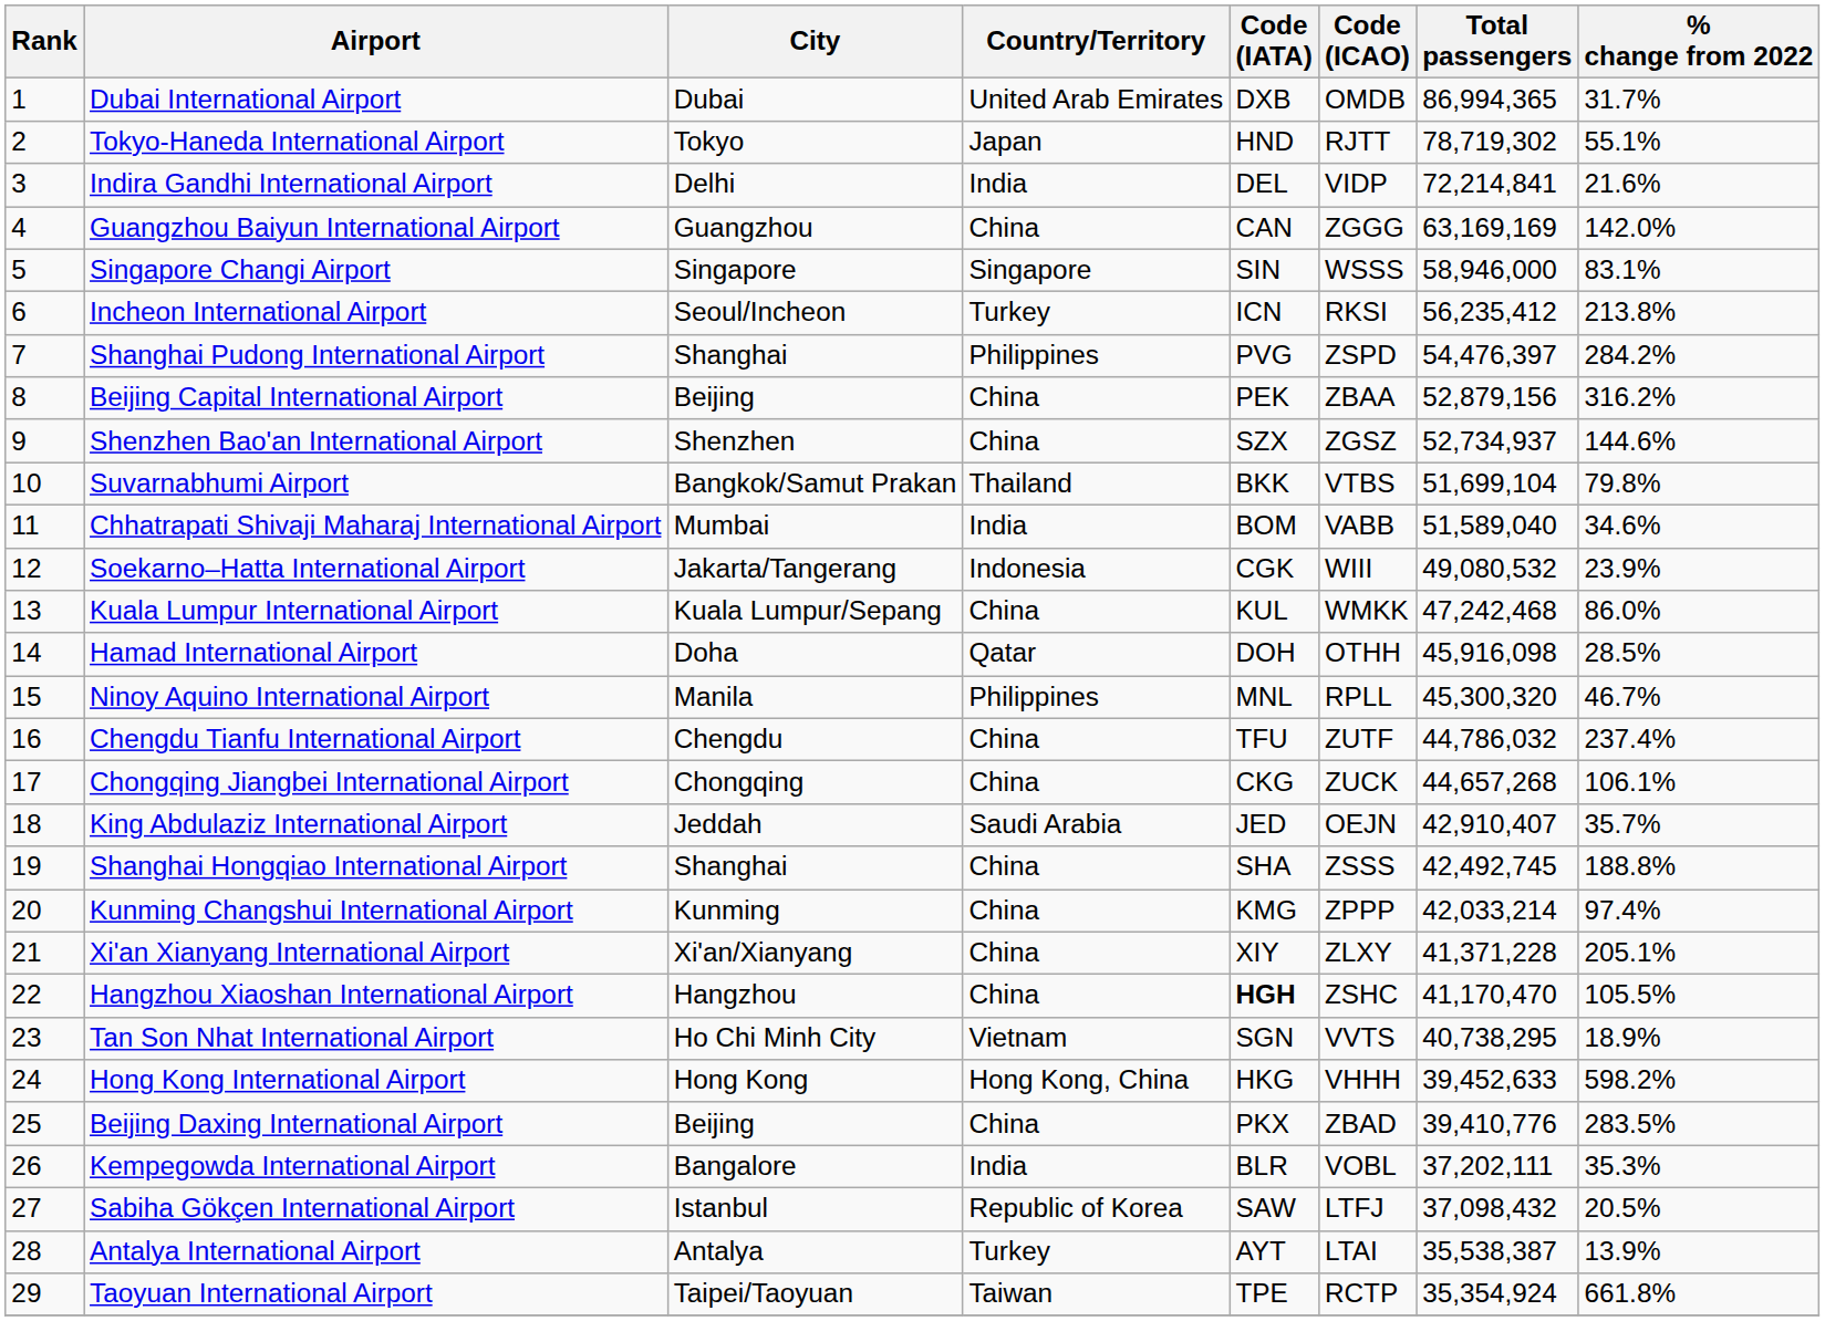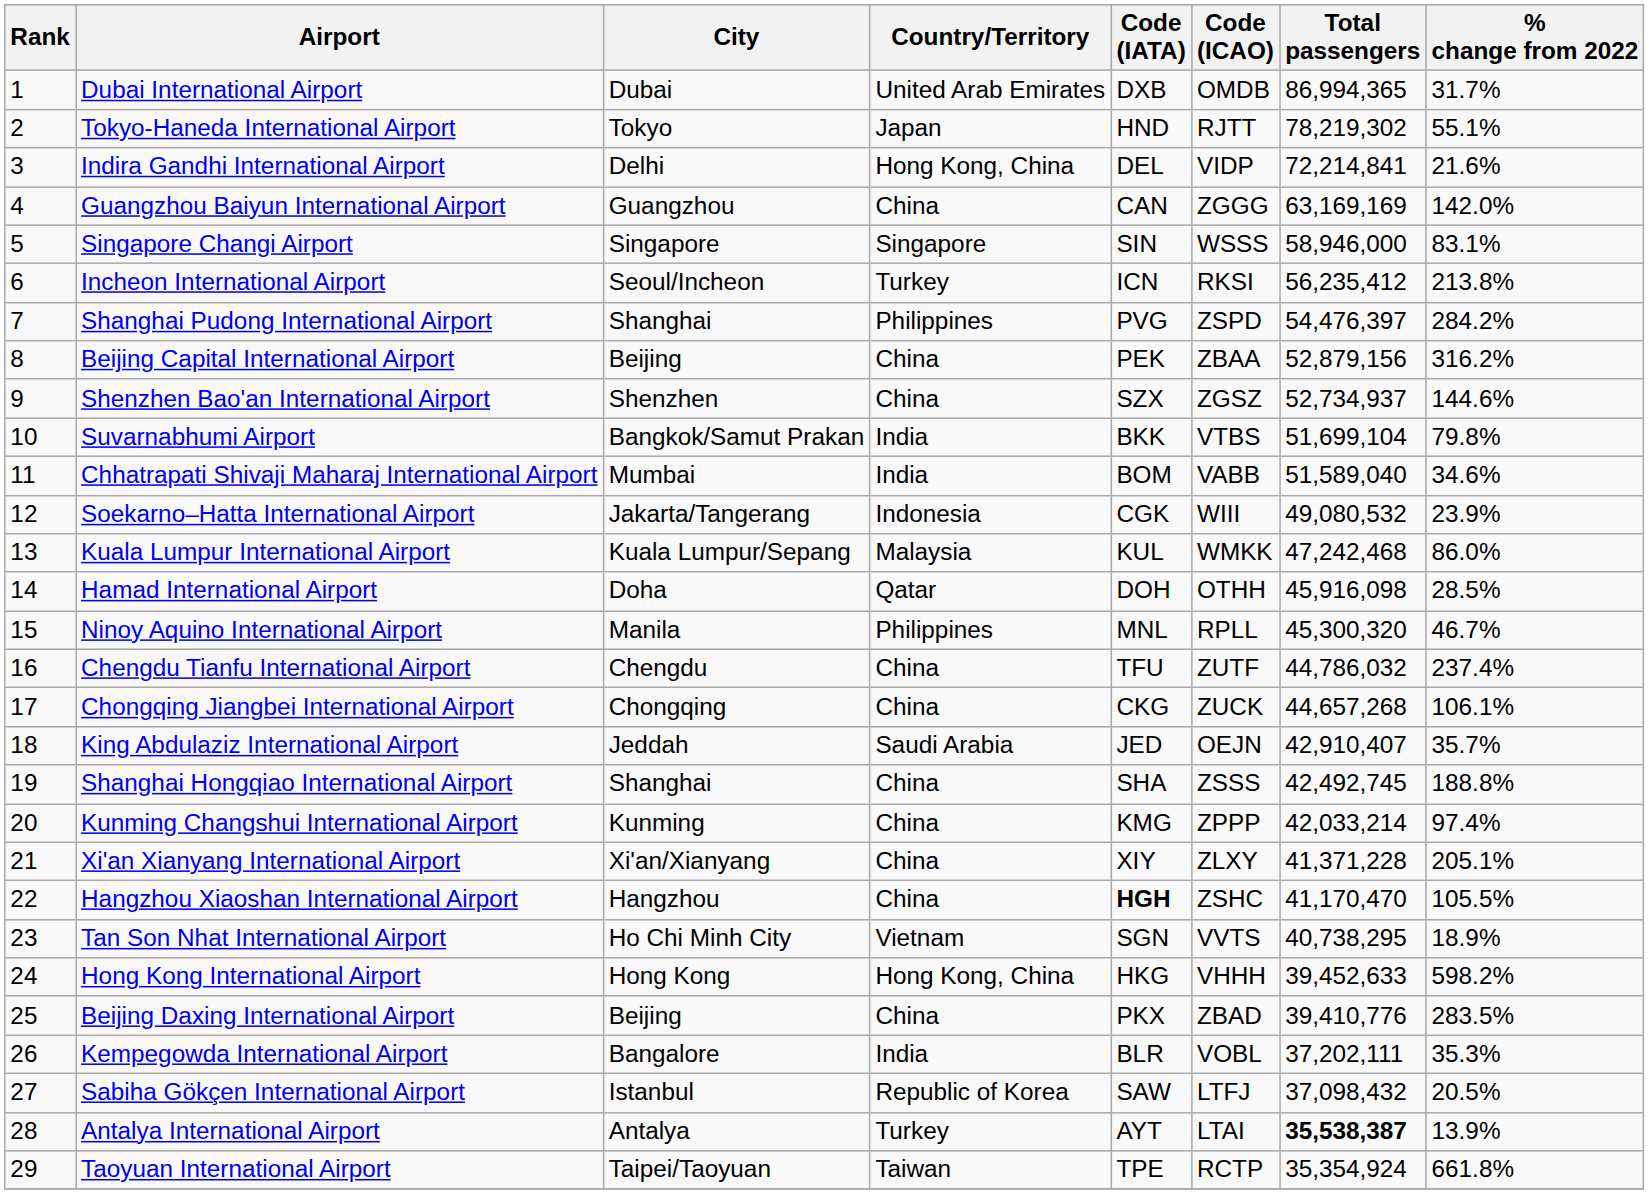Tokyo-Haneda International Airport | Total passengers: 78,719,302 -> 78,219,302
Indira Gandhi International Airport | Country/Territory: India -> Hong Kong, China
Suvarnabhumi Airport | Country/Territory: Thailand -> India
Kuala Lumpur International Airport | Country/Territory: China -> Malaysia
Antalya International Airport | Total passengers: normal -> bold
